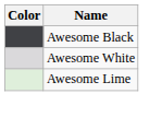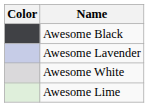+ row: Awesome Lavender
